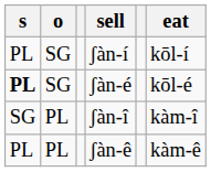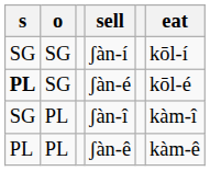ʃàn-í | s: PL -> SG
